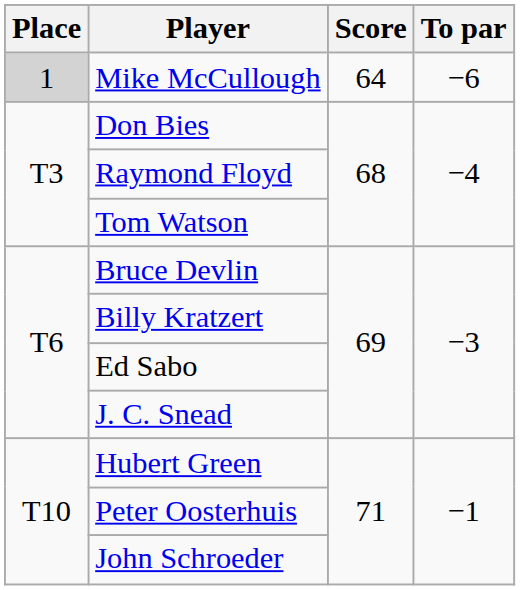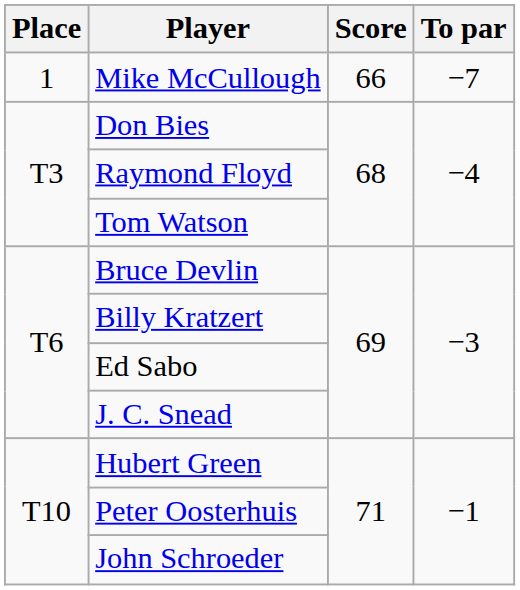Mike McCullough | Place: lightgrey background -> no background
Mike McCullough | Score: 64 -> 66
Mike McCullough | To par: −6 -> −7
